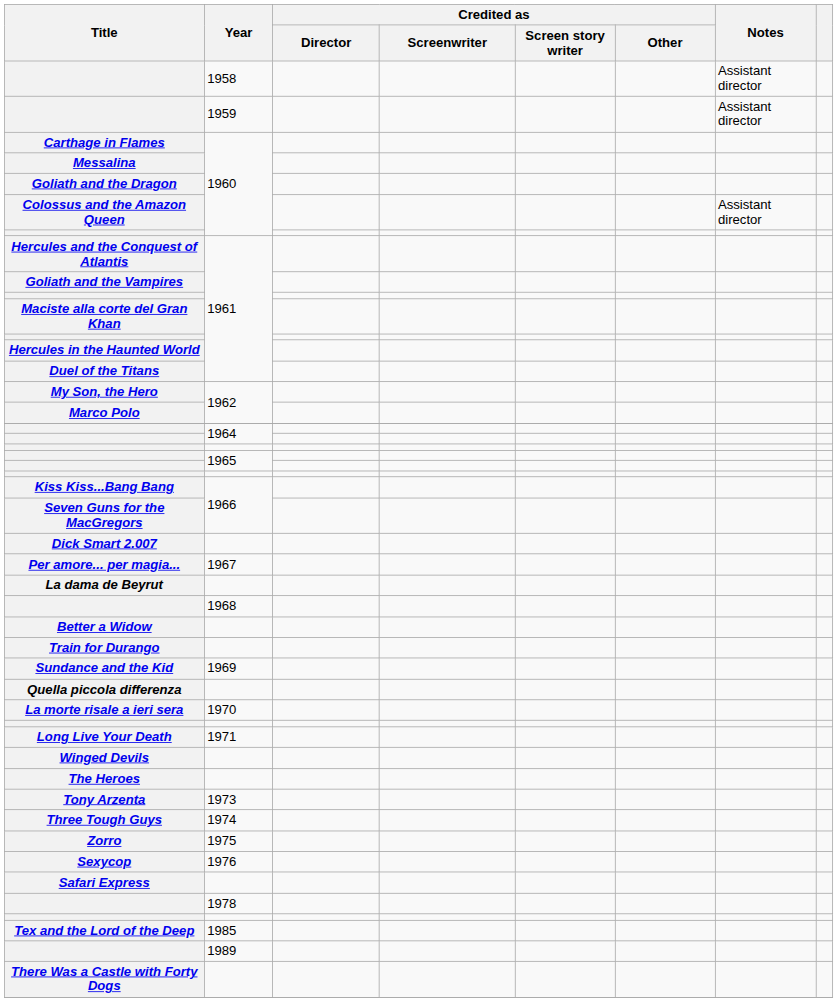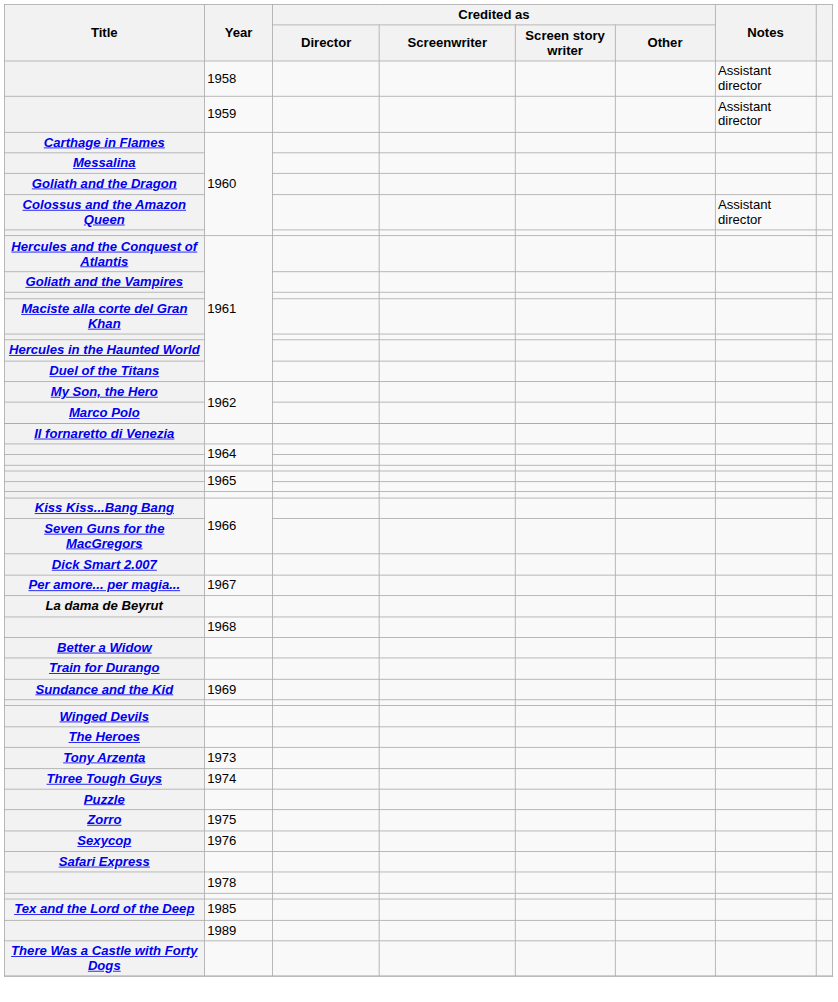+ row: Il fornaretto di Venezia
- row: Quella piccola differenza
- row: La morte risale a ieri sera | 1970
- row: Long Live Your Death | 1971
+ row: Puzzle
